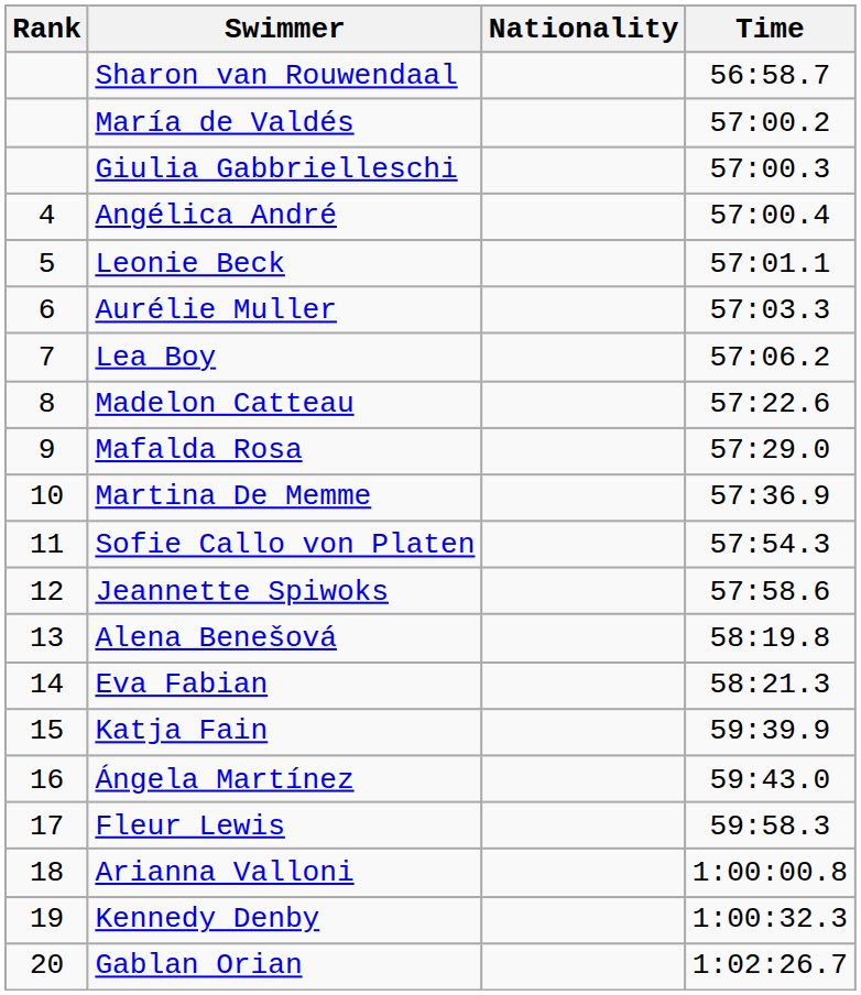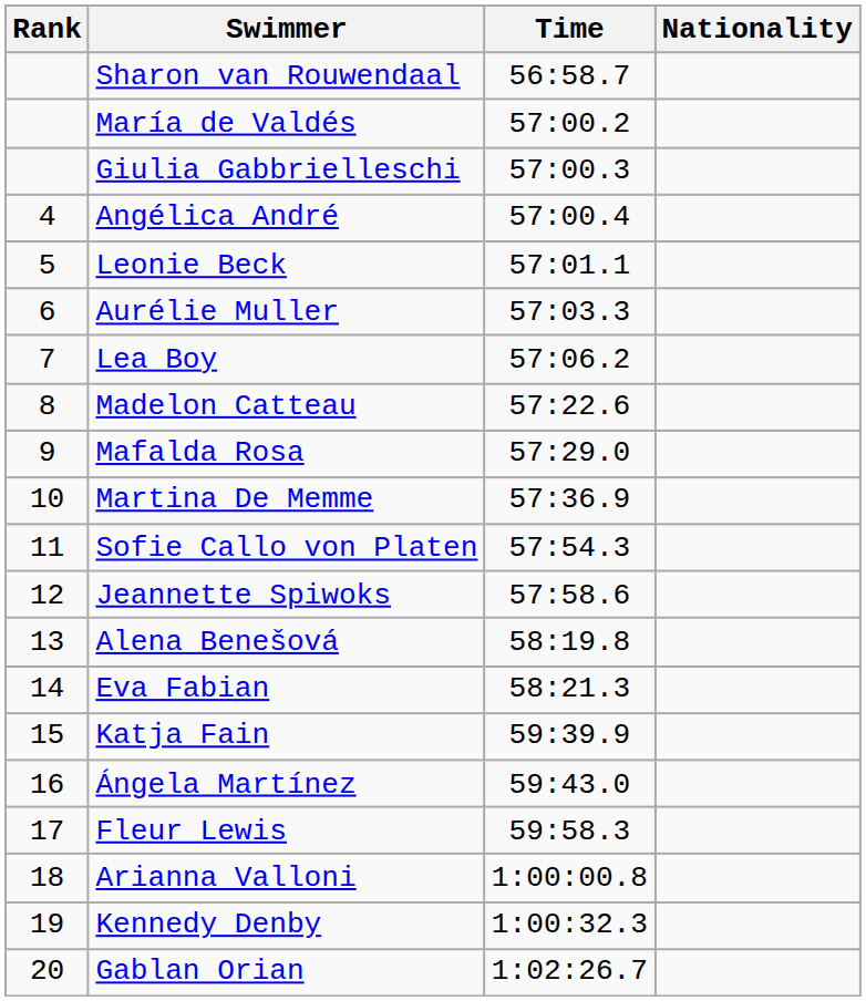columns swapped: Nationality <-> Time
